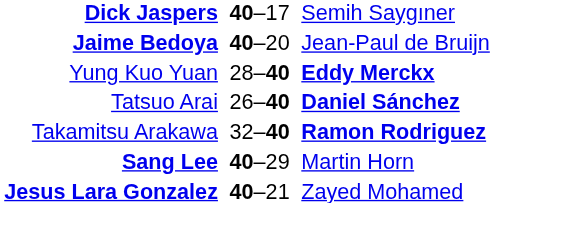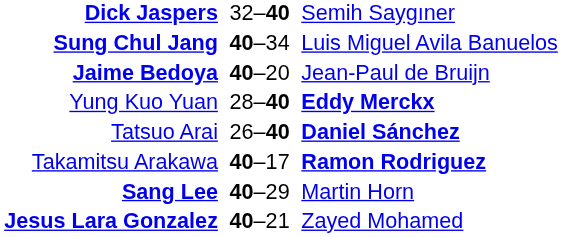Dick Jaspers | column 2: 40–17 -> 32–40
+ row: Sung Chul Jang | 40–34 | Luis Miguel Avila Banuelos
Takamitsu Arakawa | column 2: 32–40 -> 40–17
